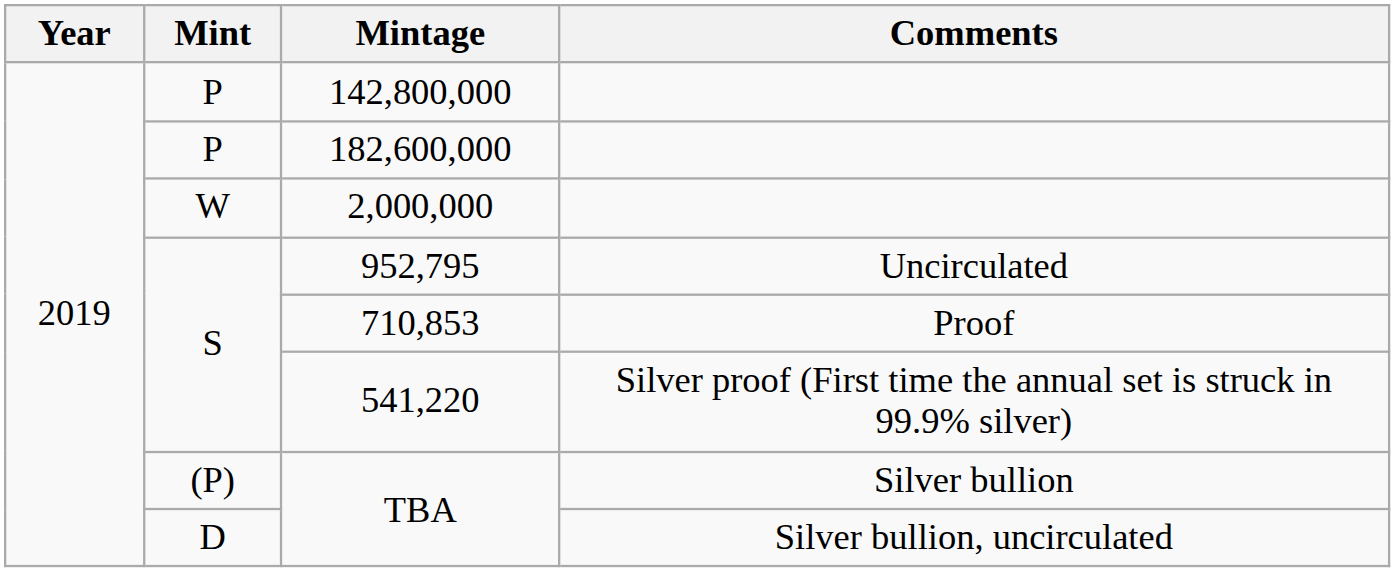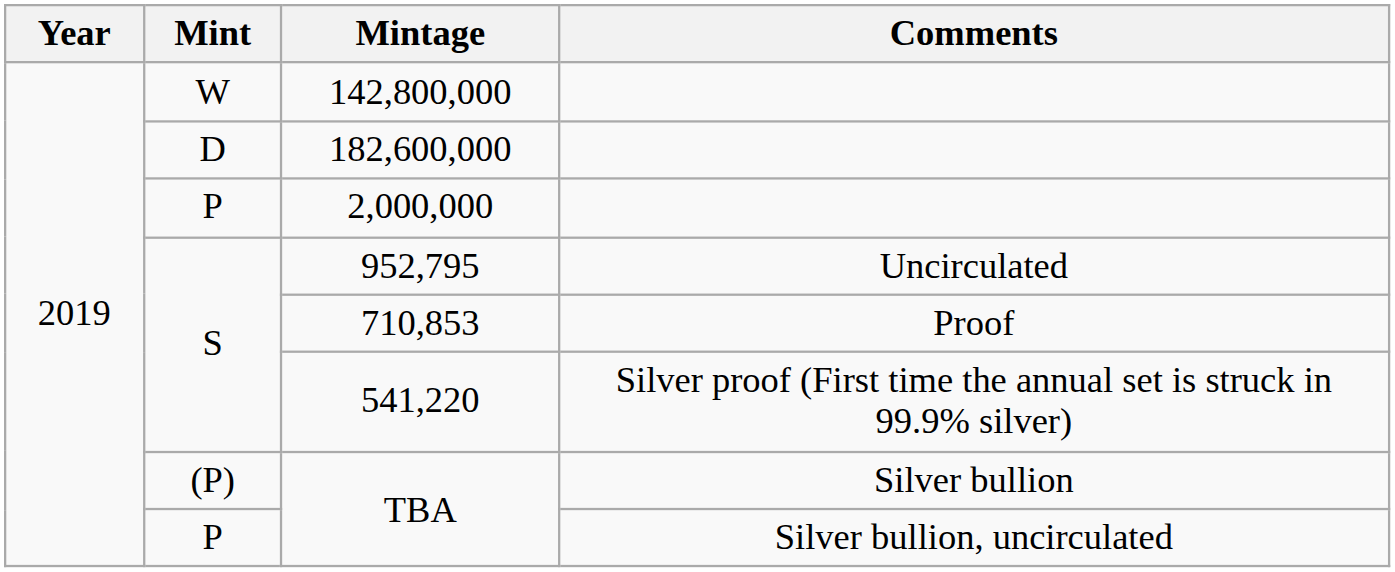142,800,000 | Mint: P -> W
182,600,000 | Mint: P -> D
2,000,000 | Mint: W -> P
TBA / Silver bullion, uncirculated | Mint: D -> P
